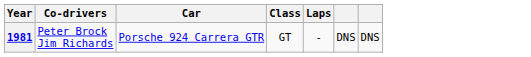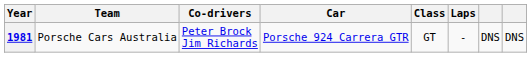+ column: Team | Porsche Cars Australia
